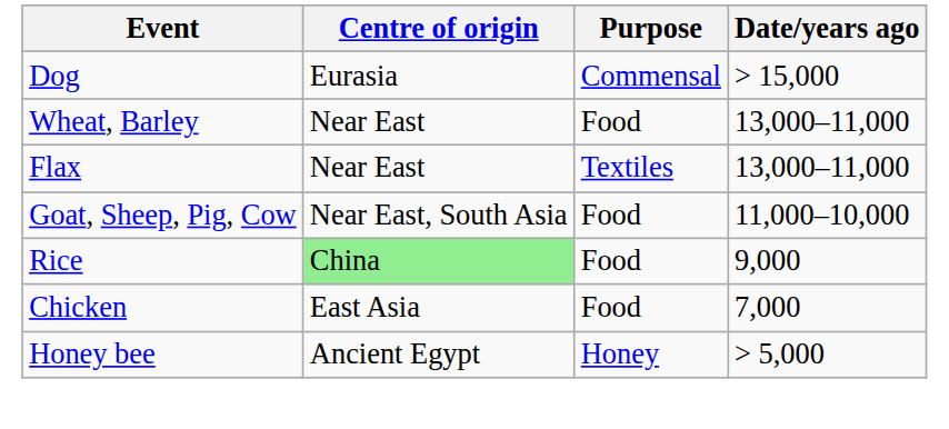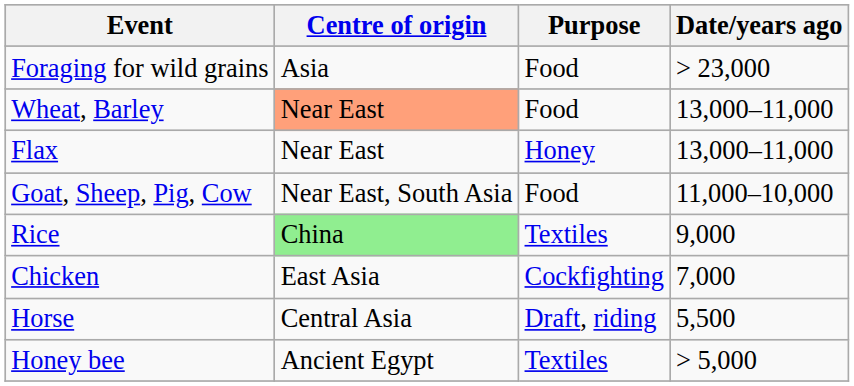+ row: Foraging for wild grains | Asia | Food | > 23,000
- row: Dog | Eurasia | Commensal | > 15,000
Wheat, Barley | Centre of origin: no background -> lightsalmon background
Flax | Purpose: Textiles -> Honey
Rice | Purpose: Food -> Textiles
Chicken | Purpose: Food -> Cockfighting
+ row: Horse | Central Asia | Draft, riding | 5,500
Honey bee | Purpose: Honey -> Textiles
